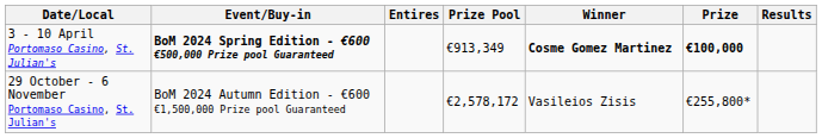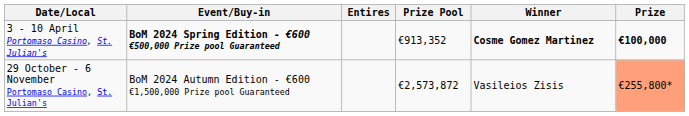- column: Results
3 - 10 April Portomaso Casino, St. Julian's | Prize Pool: €913,349 -> €913,352
29 October - 6 November Portomaso Casino, St. Julian's | Prize Pool: €2,578,172 -> €2,573,872
29 October - 6 November Portomaso Casino, St. Julian's | Prize: no background -> lightsalmon background
